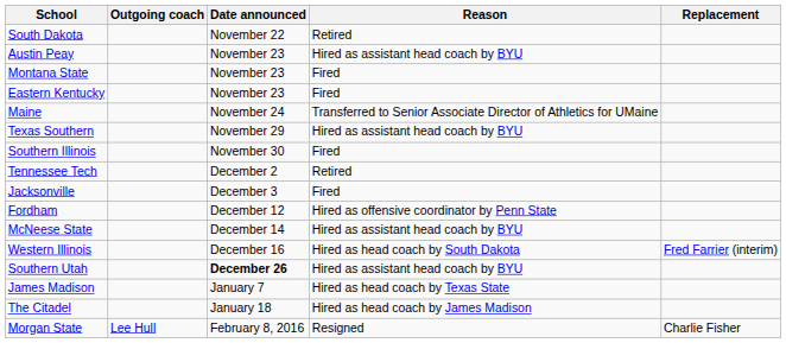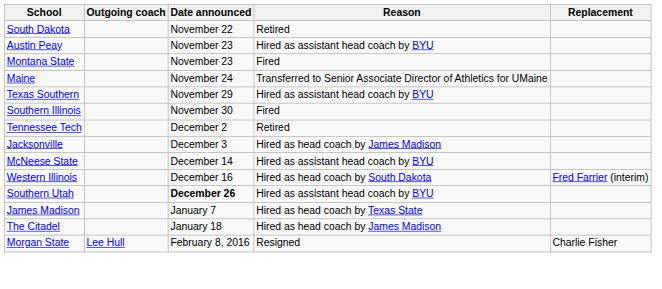- row: Eastern Kentucky | November 23 | Fired
Jacksonville | Reason: Fired -> Hired as head coach by James Madison
- row: Fordham | December 12 | Hired as offensive coordinator by Penn State
